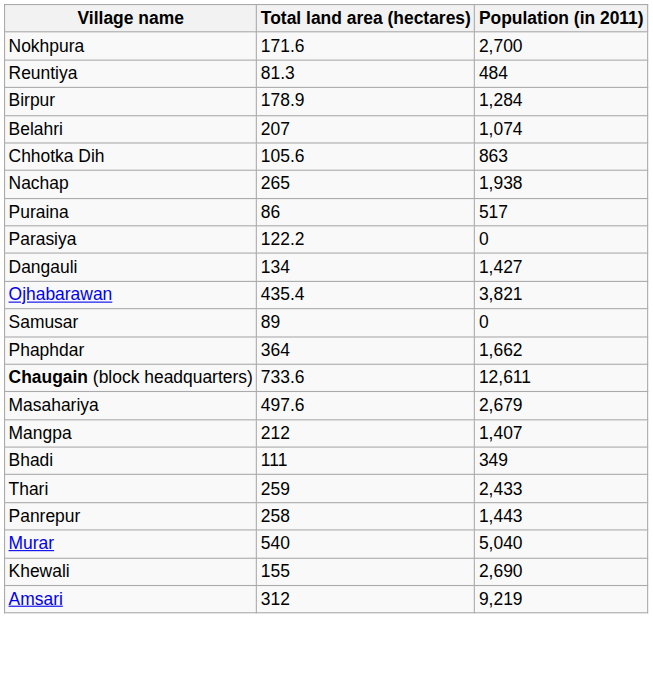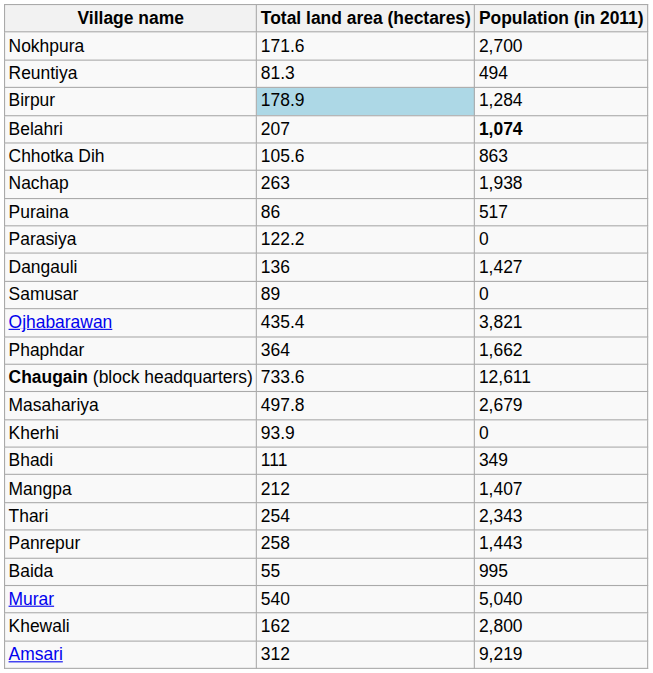Reuntiya | Population (in 2011): 484 -> 494
Birpur | Total land area (hectares): no background -> lightblue background
Belahri | Population (in 2011): normal -> bold
Nachap | Total land area (hectares): 265 -> 263
Dangauli | Total land area (hectares): 134 -> 136
rows swapped: Ojhabarawan <-> Samusar
Masahariya | Total land area (hectares): 497.6 -> 497.8
+ row: Kherhi | 93.9 | 0
rows swapped: Bhadi <-> Mangpa
Thari | Total land area (hectares): 259 -> 254
Thari | Population (in 2011): 2,433 -> 2,343
+ row: Baida | 55 | 995
Khewali | Total land area (hectares): 155 -> 162
Khewali | Population (in 2011): 2,690 -> 2,800
